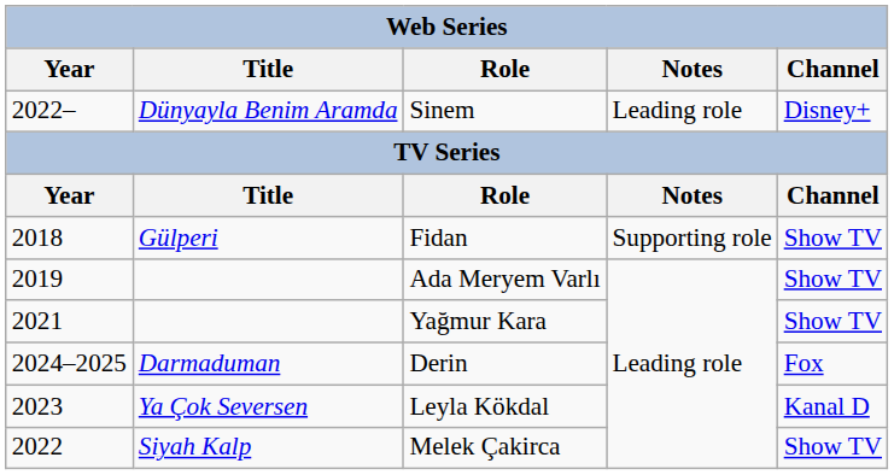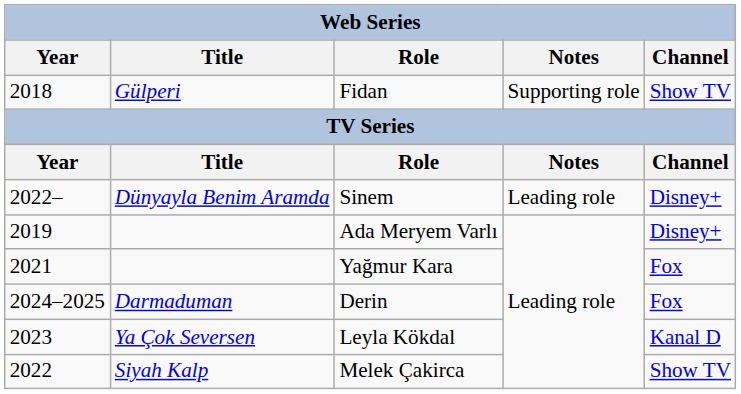rows swapped: Sinem <-> Fidan
Ada Meryem Varlı | Channel: Show TV -> Disney+
Yağmur Kara | Channel: Show TV -> Fox
